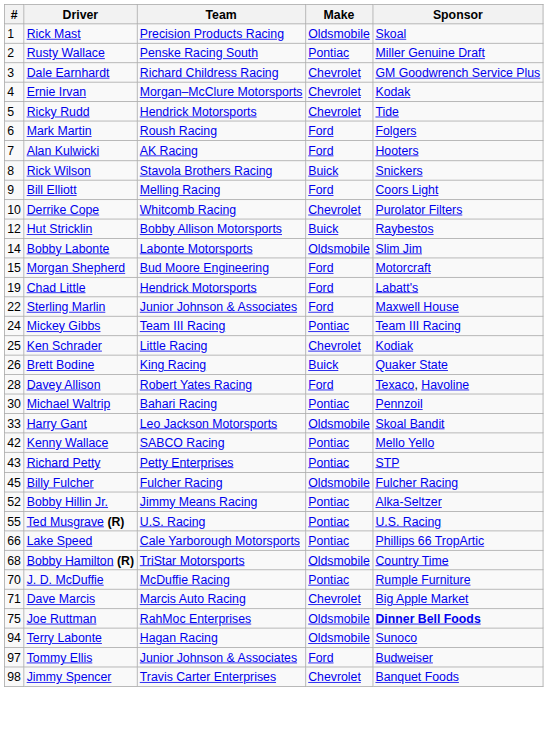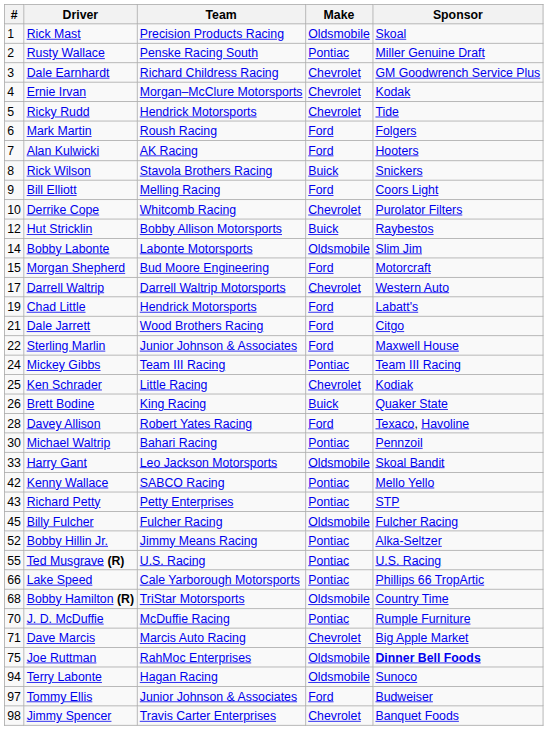+ row: 17 | Darrell Waltrip | Darrell Waltrip Motorsports | Chevrolet | Western Auto
+ row: 21 | Dale Jarrett | Wood Brothers Racing | Ford | Citgo
